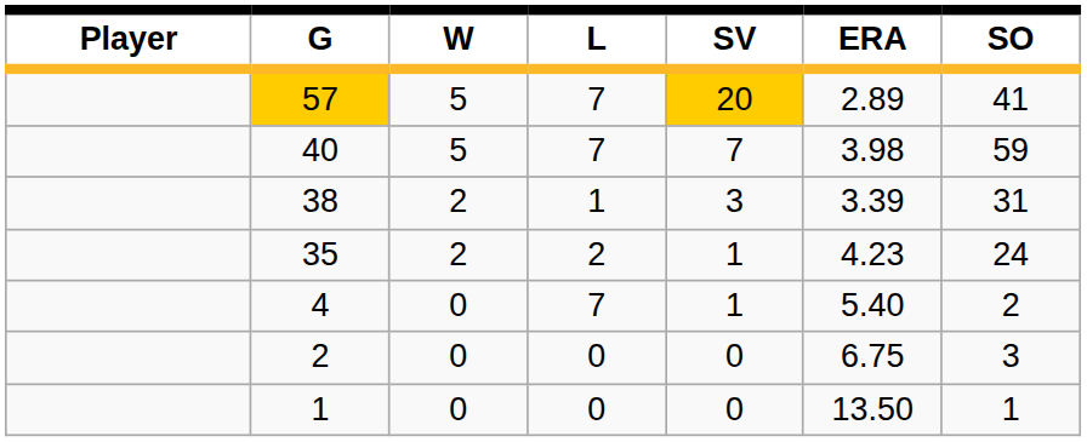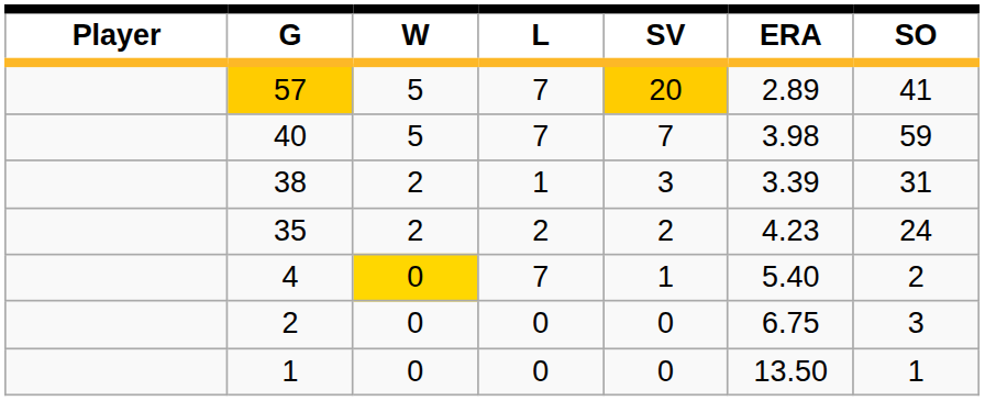35 | SV: 1 -> 2
4 | W: no background -> gold background
